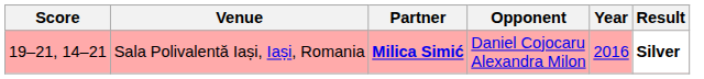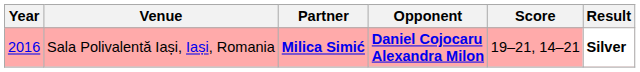columns swapped: Year <-> Score
Sala Polivalentă Iași, Iași, Romania | Opponent: normal -> bold
